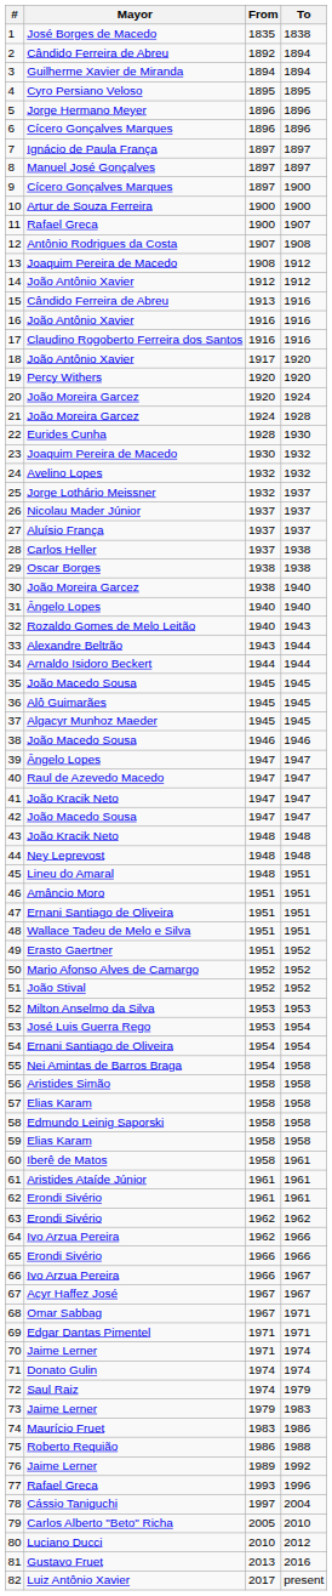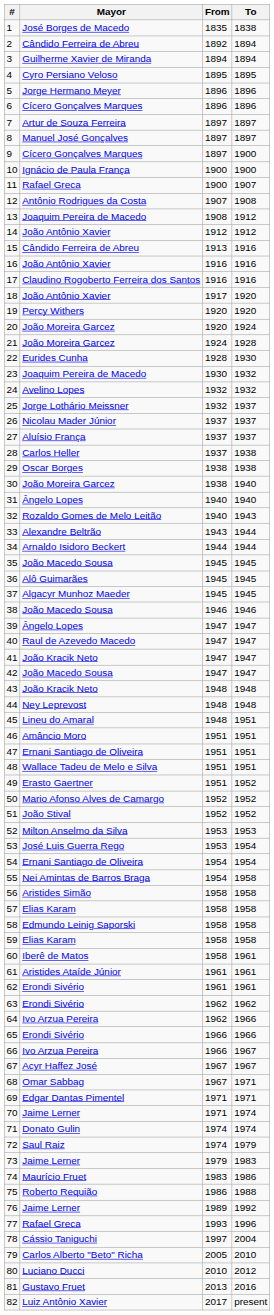7 | Mayor: Ignácio de Paula França -> Artur de Souza Ferreira
10 | Mayor: Artur de Souza Ferreira -> Ignácio de Paula França
